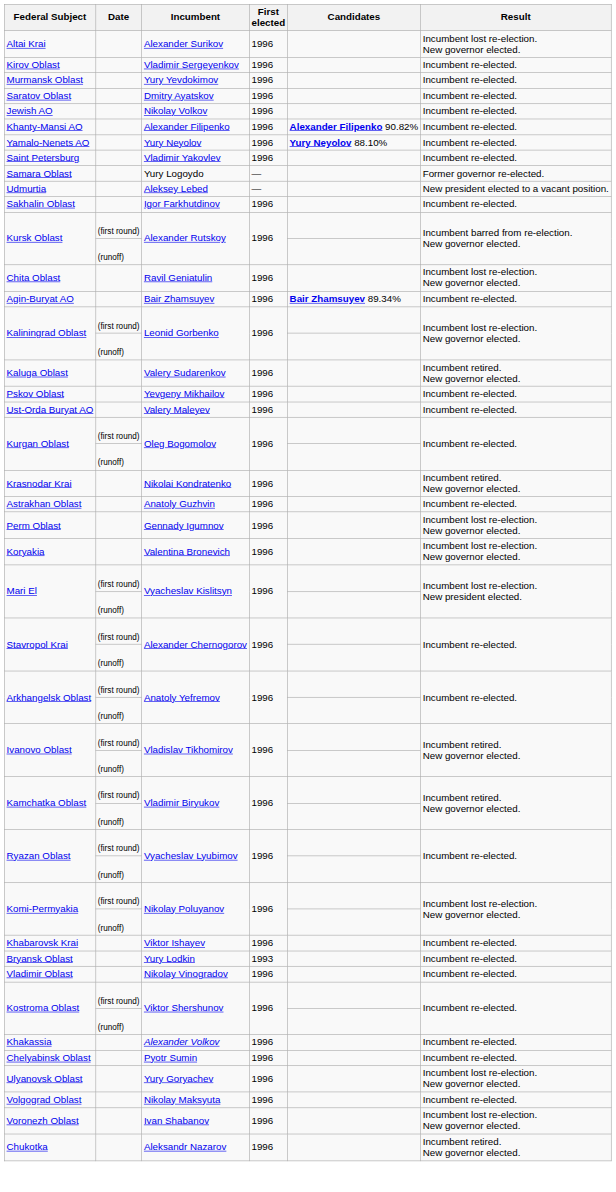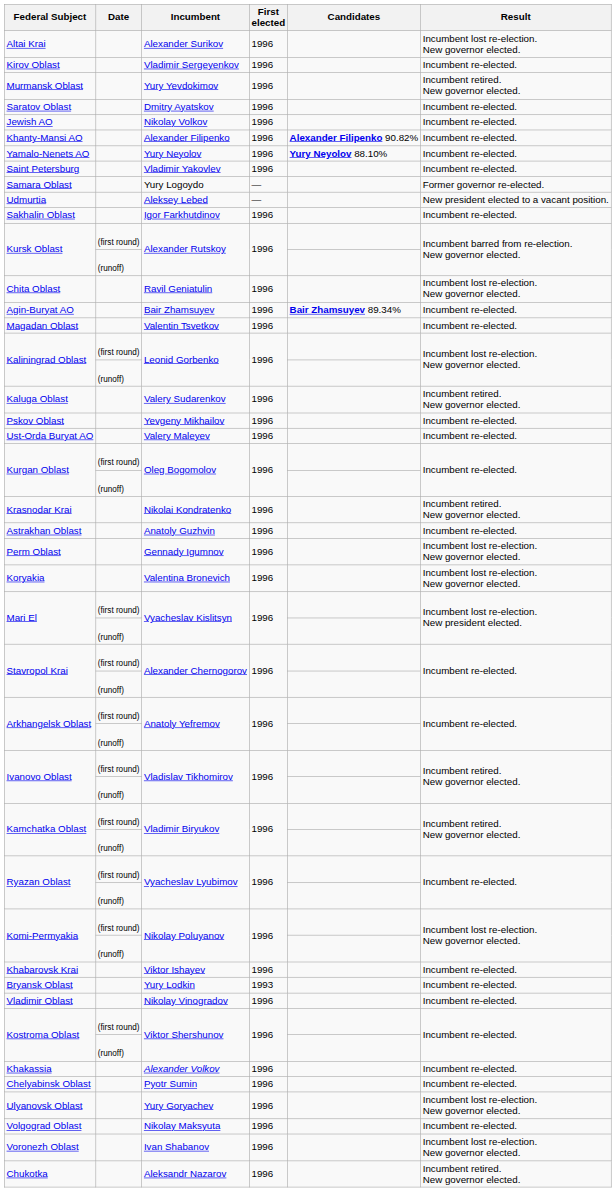Murmansk Oblast | Result: Incumbent re-elected. -> Incumbent retired. New governor elected.
+ row: Magadan Oblast | Valentin Tsvetkov | 1996 | Incumbent re-elected.
